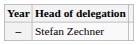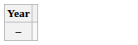- column: Head of delegation | Stefan Zechner
